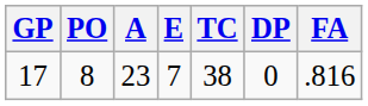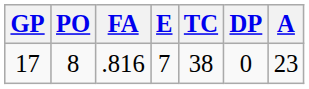columns swapped: A <-> FA
